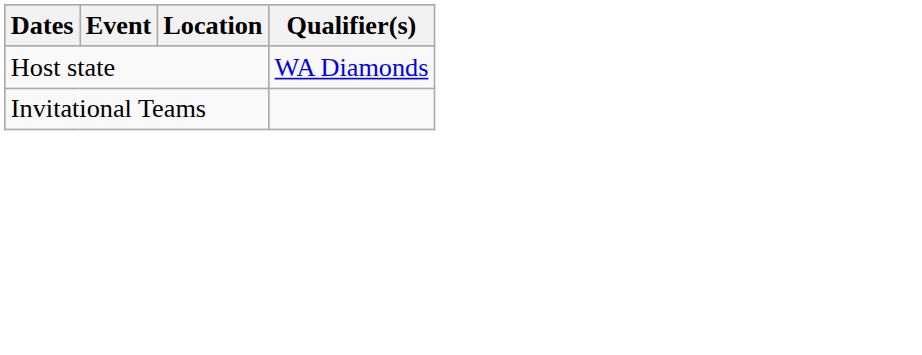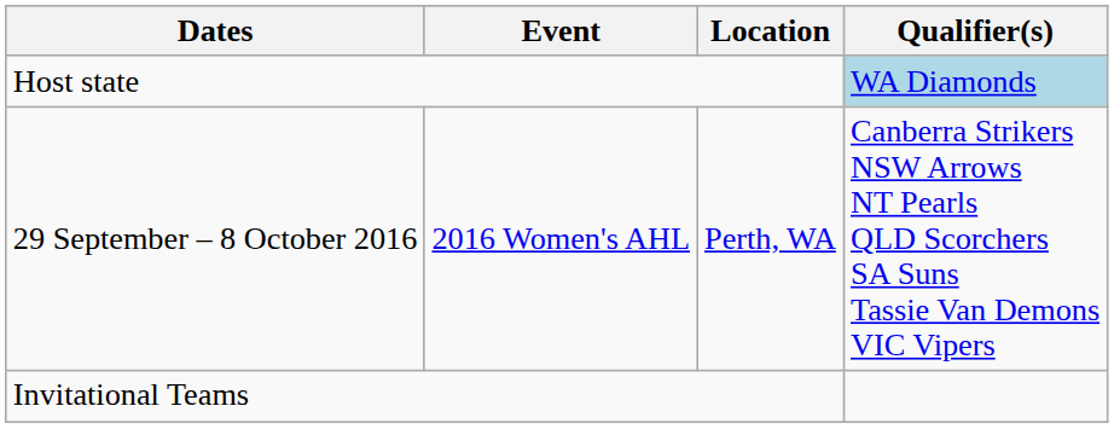Host state | Qualifier(s): no background -> lightblue background
+ row: 29 September – 8 October 2016 | 2016 Women's AHL | Perth, WA | Canberra Strikers NSW Arrows NT Pearls QLD Scorchers SA Suns Tassie Van Demons VIC Vipers
